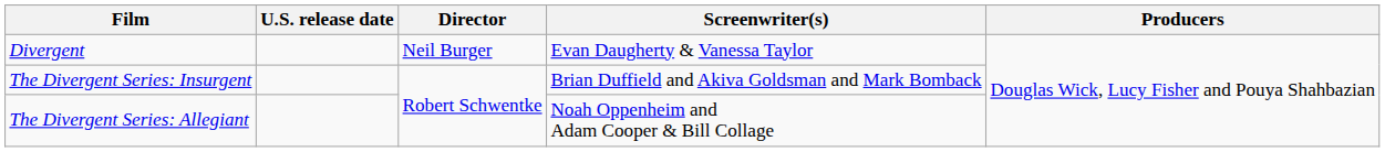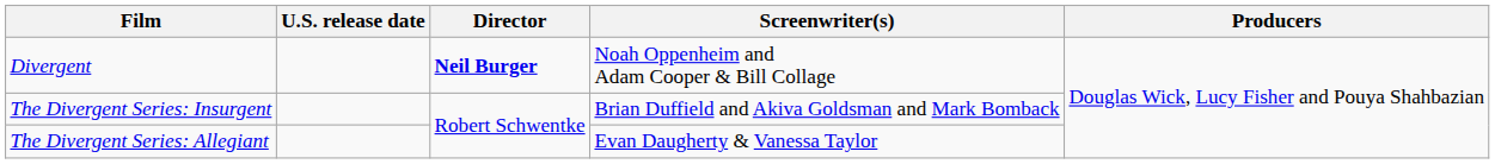Divergent | Director: normal -> bold
Divergent | Screenwriter(s): Evan Daugherty & Vanessa Taylor -> Noah Oppenheim and Adam Cooper & Bill Collage
The Divergent Series: Allegiant | Screenwriter(s): Noah Oppenheim and Adam Cooper & Bill Collage -> Evan Daugherty & Vanessa Taylor
